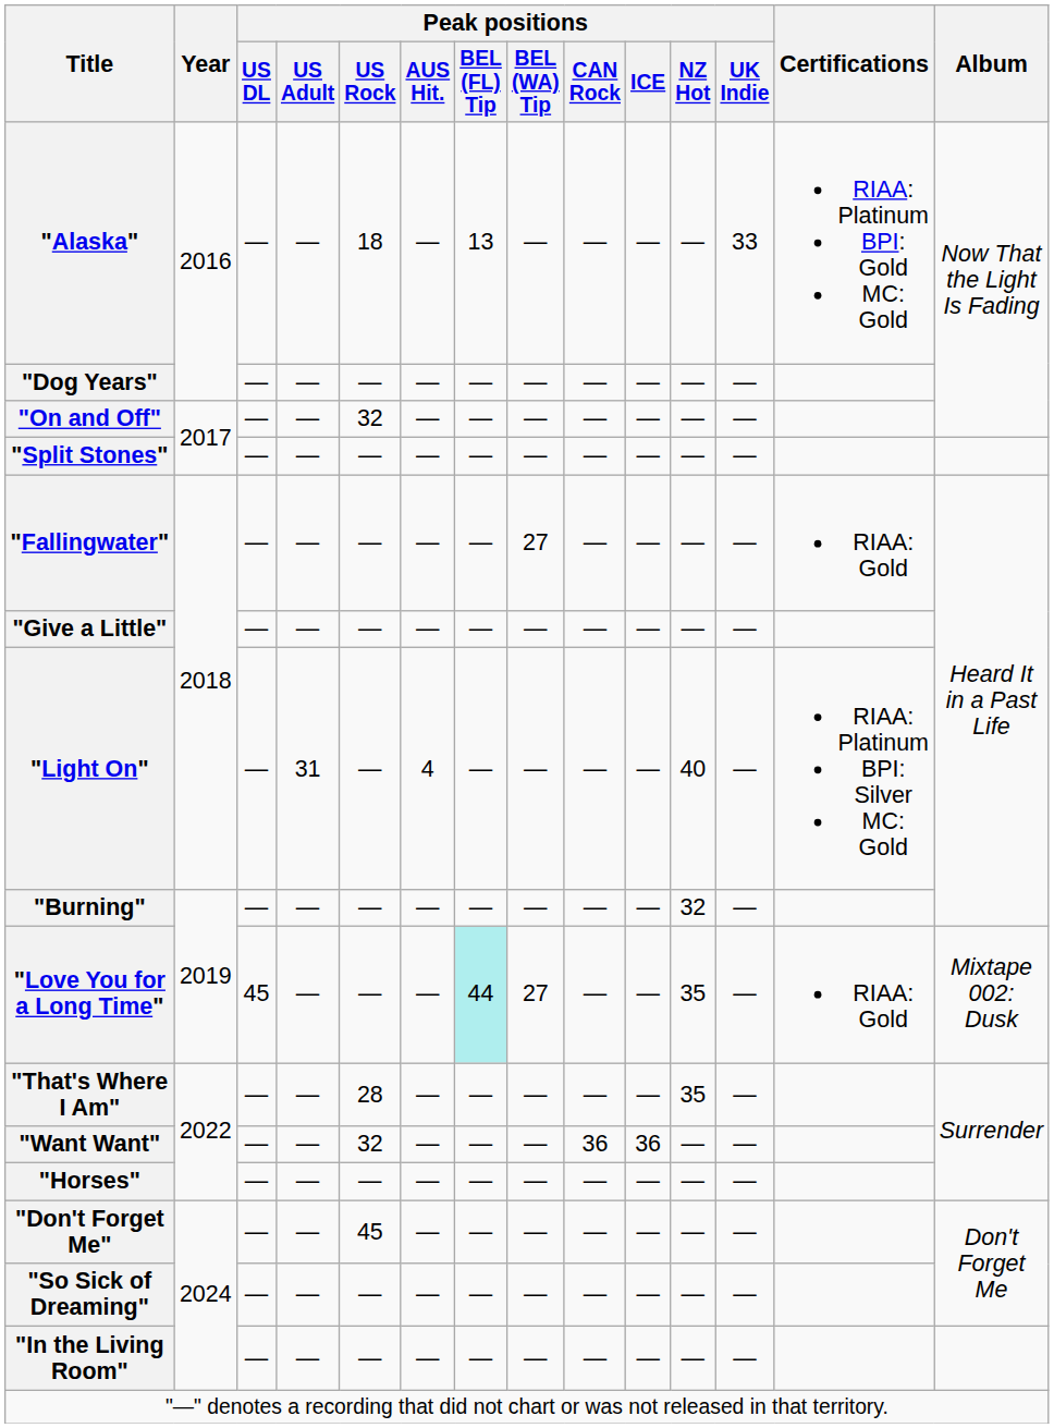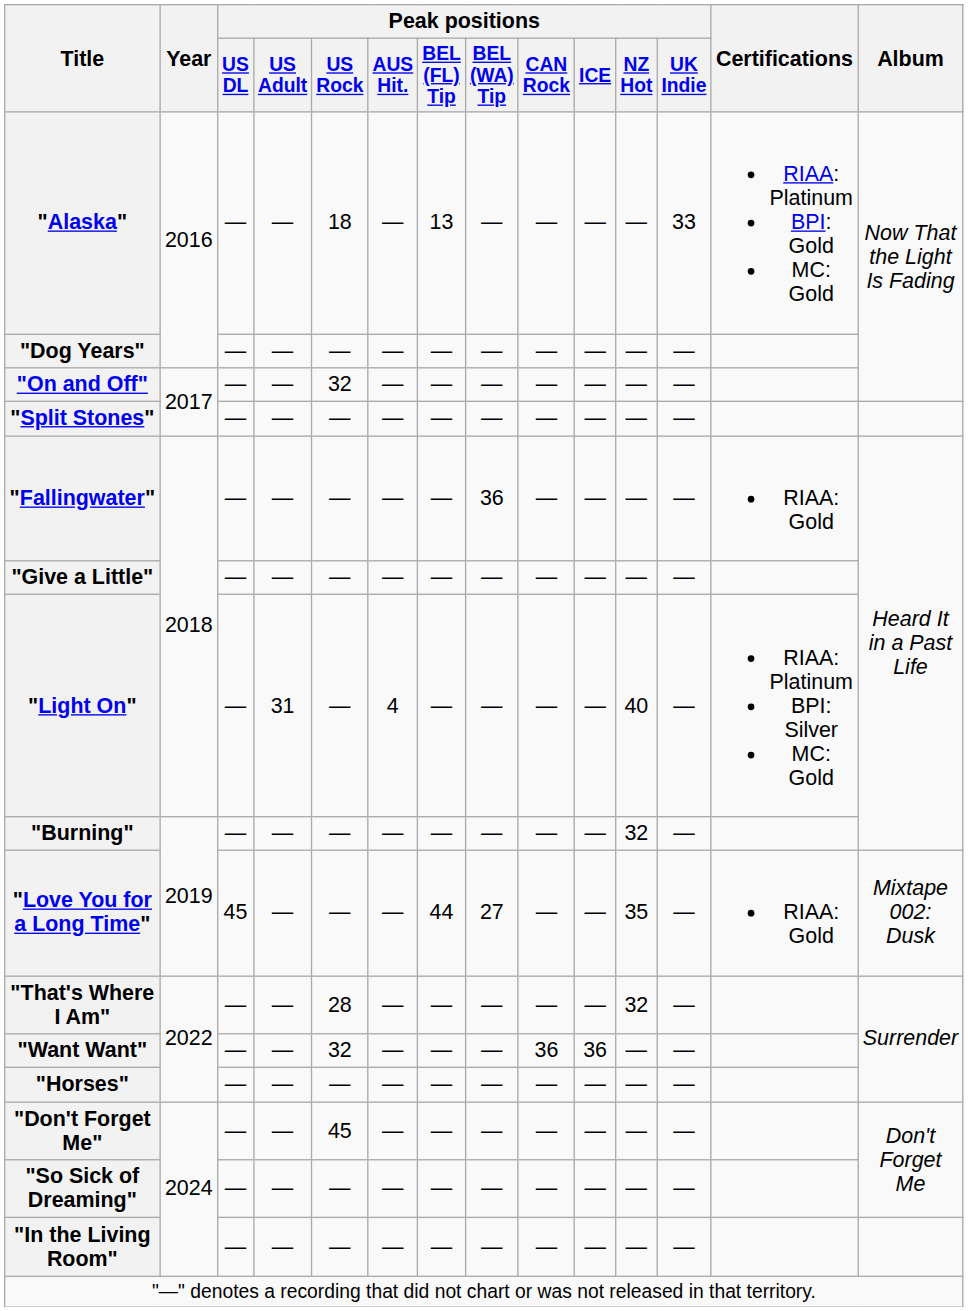"Fallingwater" | Peak positions / BEL (WA) Tip: 27 -> 36
"Love You for a Long Time" | Peak positions / BEL (FL) Tip: paleturquoise background -> no background
"That's Where I Am" | Peak positions / NZ Hot: 35 -> 32
